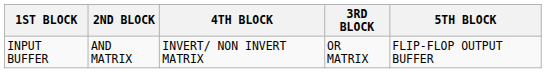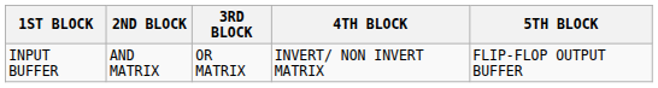columns swapped: 3RD BLOCK <-> 4TH BLOCK
